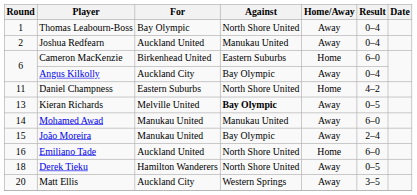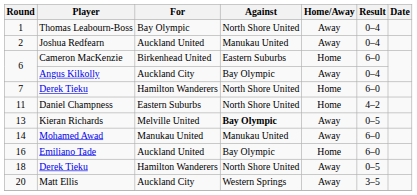+ row: 7 | Derek Tieku | Hamilton Wanderers | North Shore United | Home | 6–0
- row: 15 | João Moreira | Manukau United | Bay Olympic | Away | 2–4
Emiliano Tade | Against: North Shore United -> Bay Olympic
